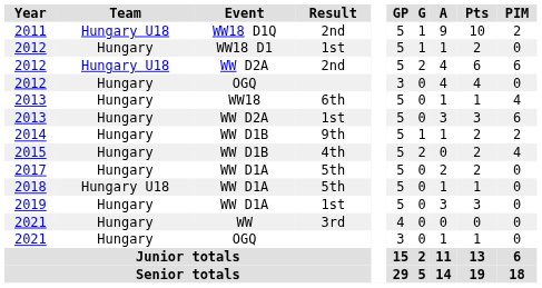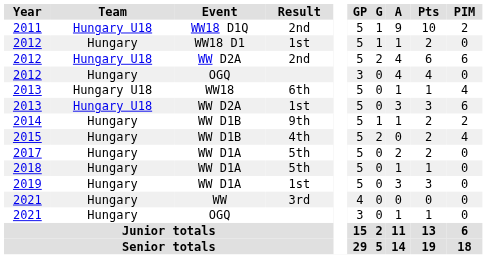2013 / WW18 | Team: Hungary -> Hungary U18
2013 / WW D2A | Team: Hungary -> Hungary U18
2018 | Team: Hungary U18 -> Hungary
